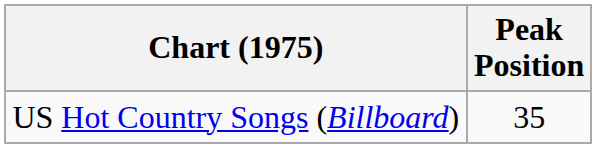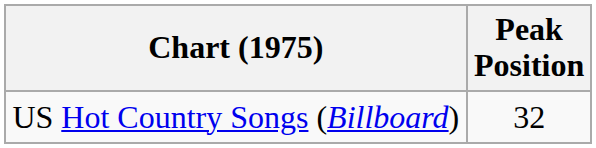US Hot Country Songs (Billboard) | Peak Position: 35 -> 32
